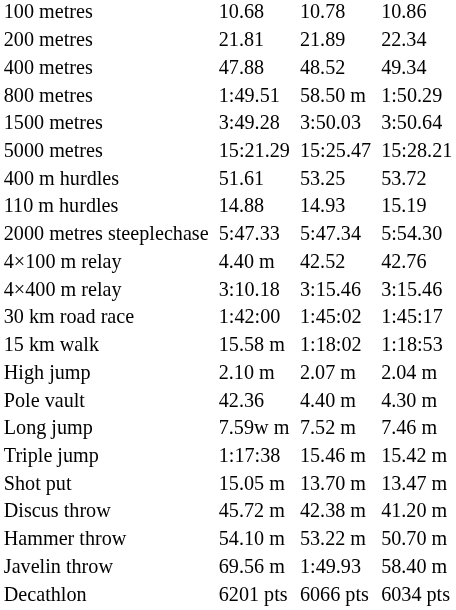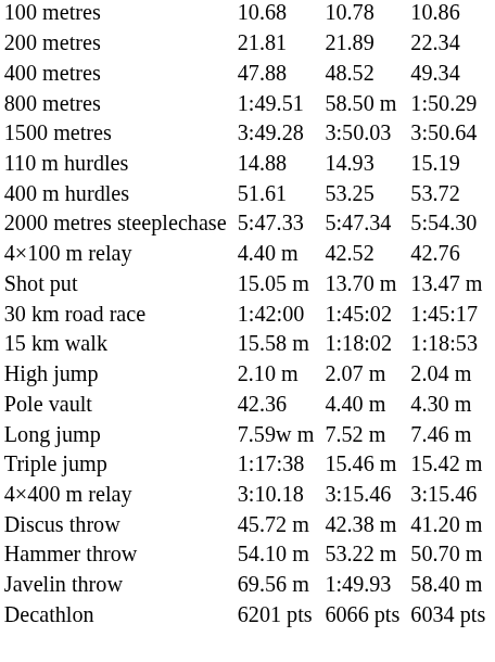- row: 5000 metres | 15:21.29 | 15:25.47 | 15:28.21
rows swapped: 110 m hurdles <-> 400 m hurdles
rows swapped: 4×400 m relay <-> Shot put
